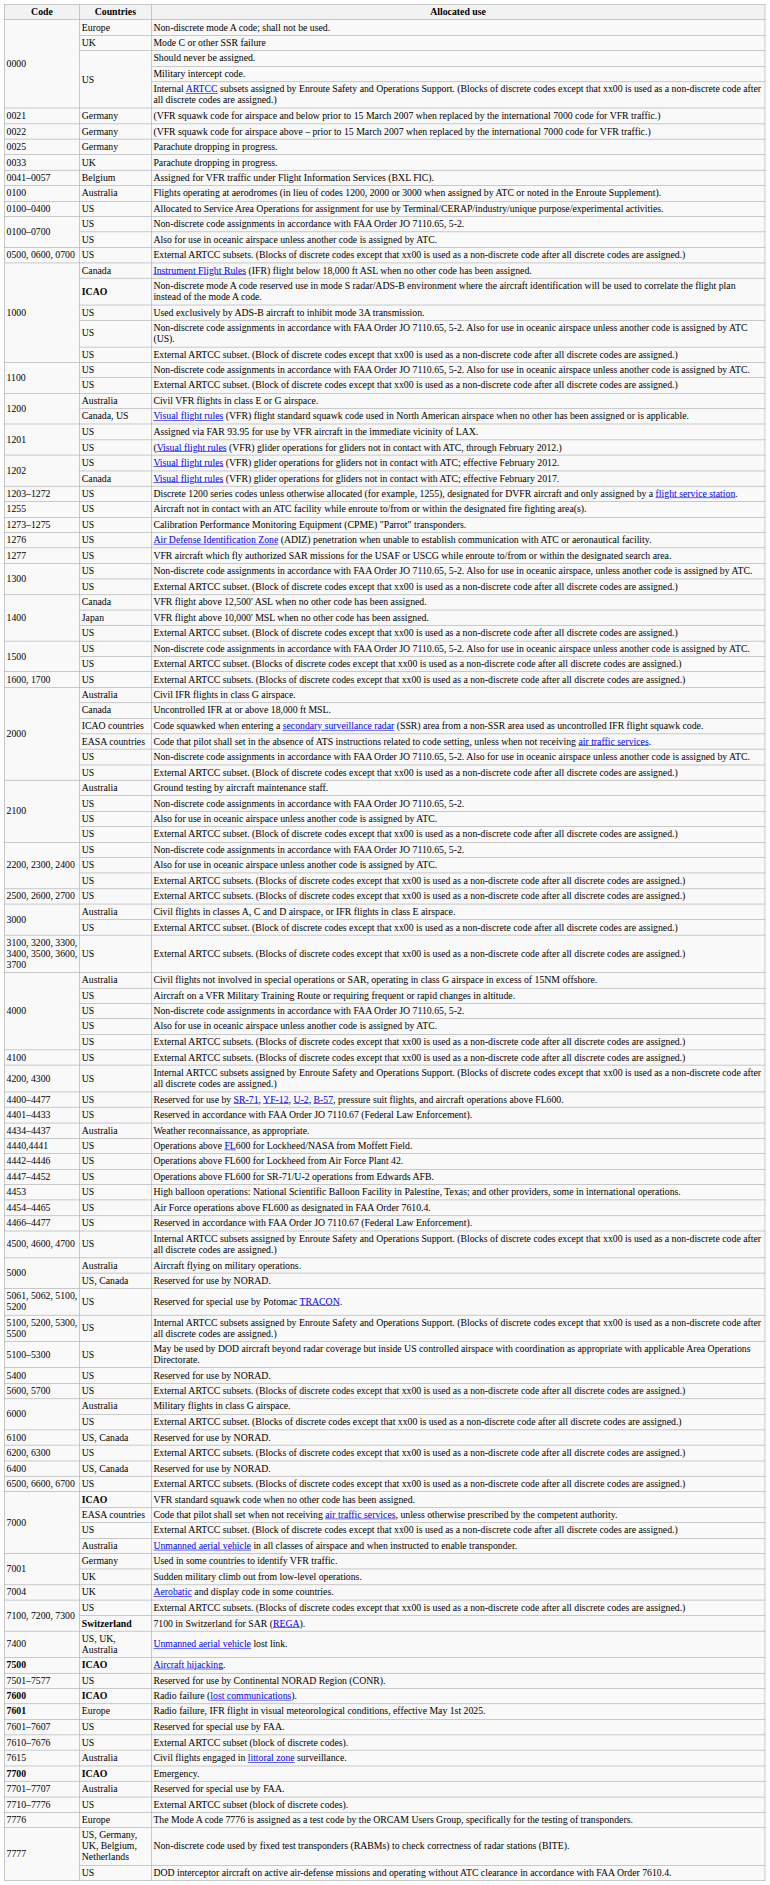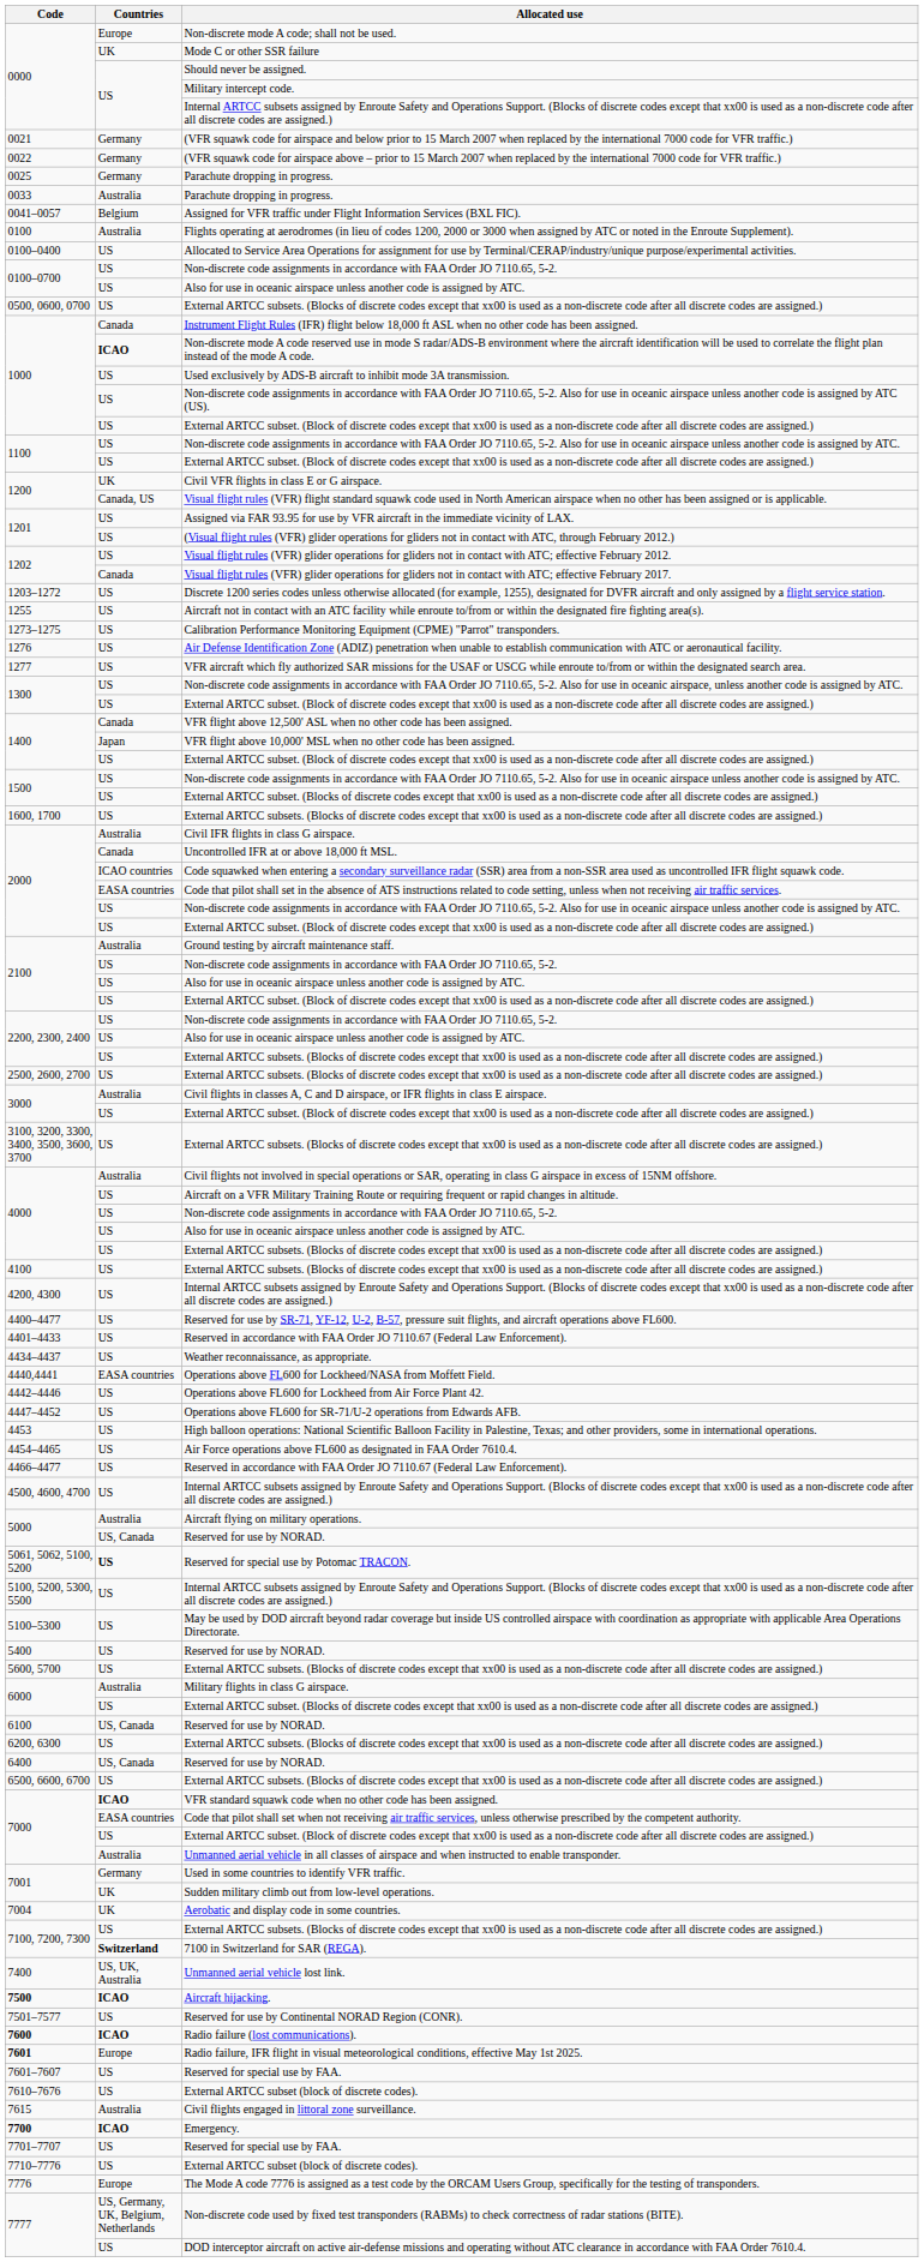0033 / Parachute dropping in progress. | Countries: UK -> Australia
Civil VFR flights in class E or G airspace. | Countries: Australia -> UK
Weather reconnaissance, as appropriate. | Countries: Australia -> US
Operations above FL600 for Lockheed/NASA from Moffett Field. | Countries: US -> EASA countries
Reserved for special use by Potomac TRACON. | Countries: normal -> bold
7701–7707 / Reserved for special use by FAA. | Countries: Australia -> US
